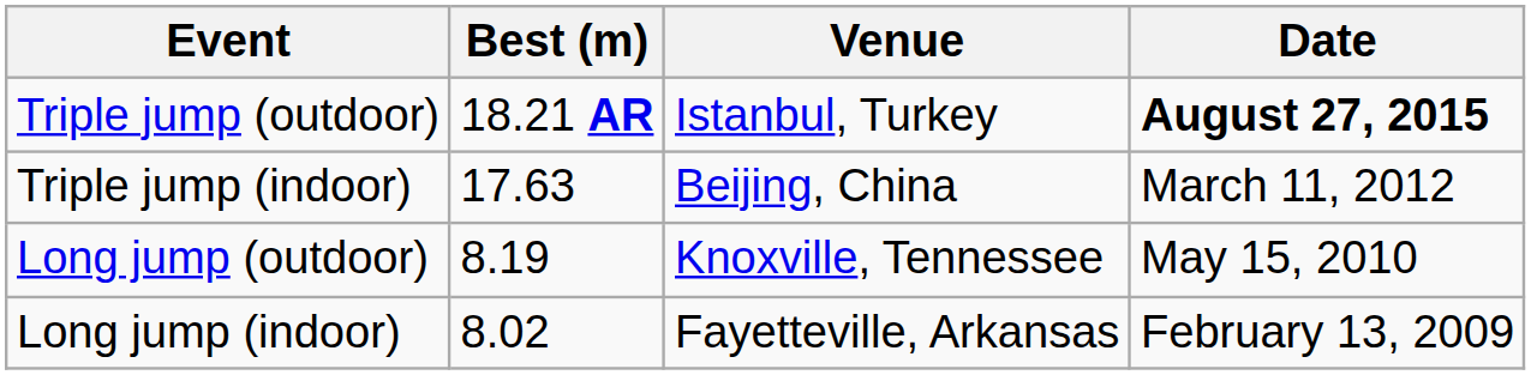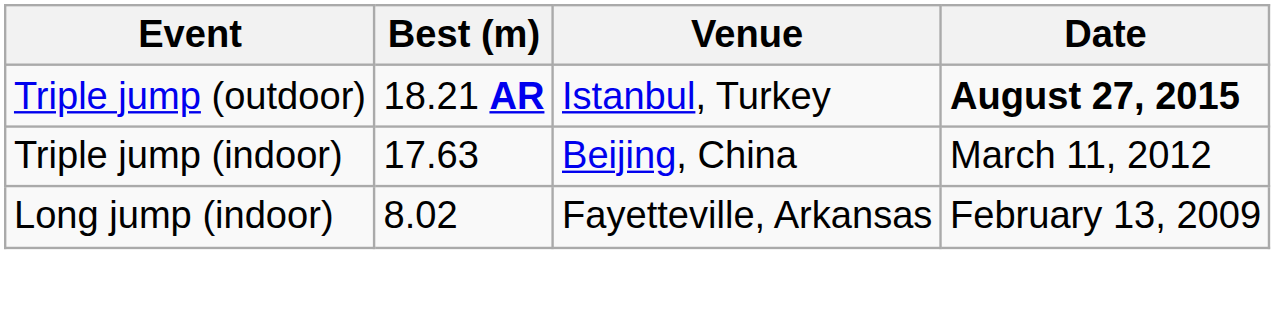- row: Long jump (outdoor) | 8.19 | Knoxville, Tennessee | May 15, 2010
